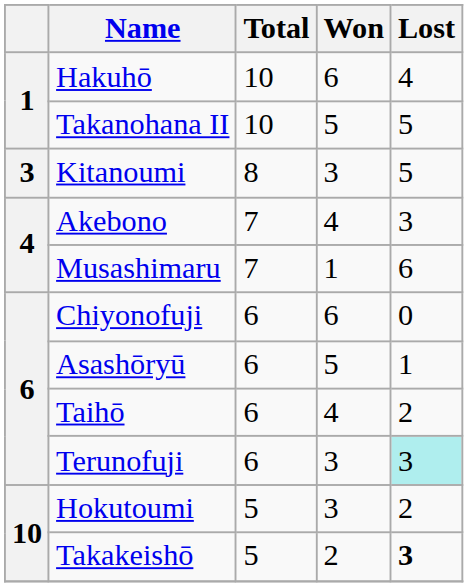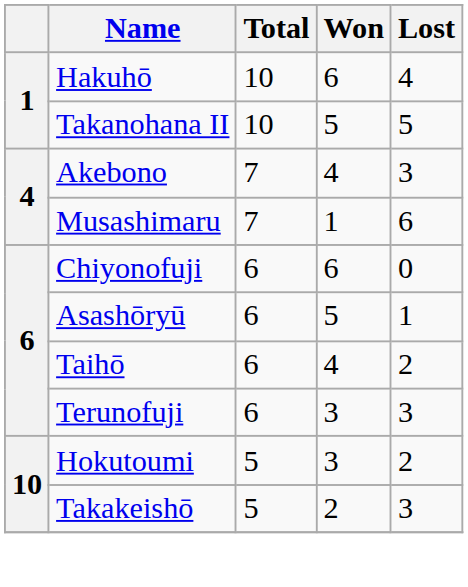- row: 3 | Kitanoumi | 8 | 3 | 5
Terunofuji | Lost: paleturquoise background -> no background
Takakeishō | Lost: bold -> normal
